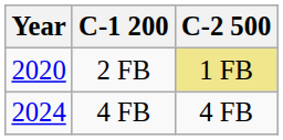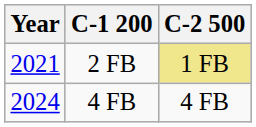2 FB | Year: 2020 -> 2021
